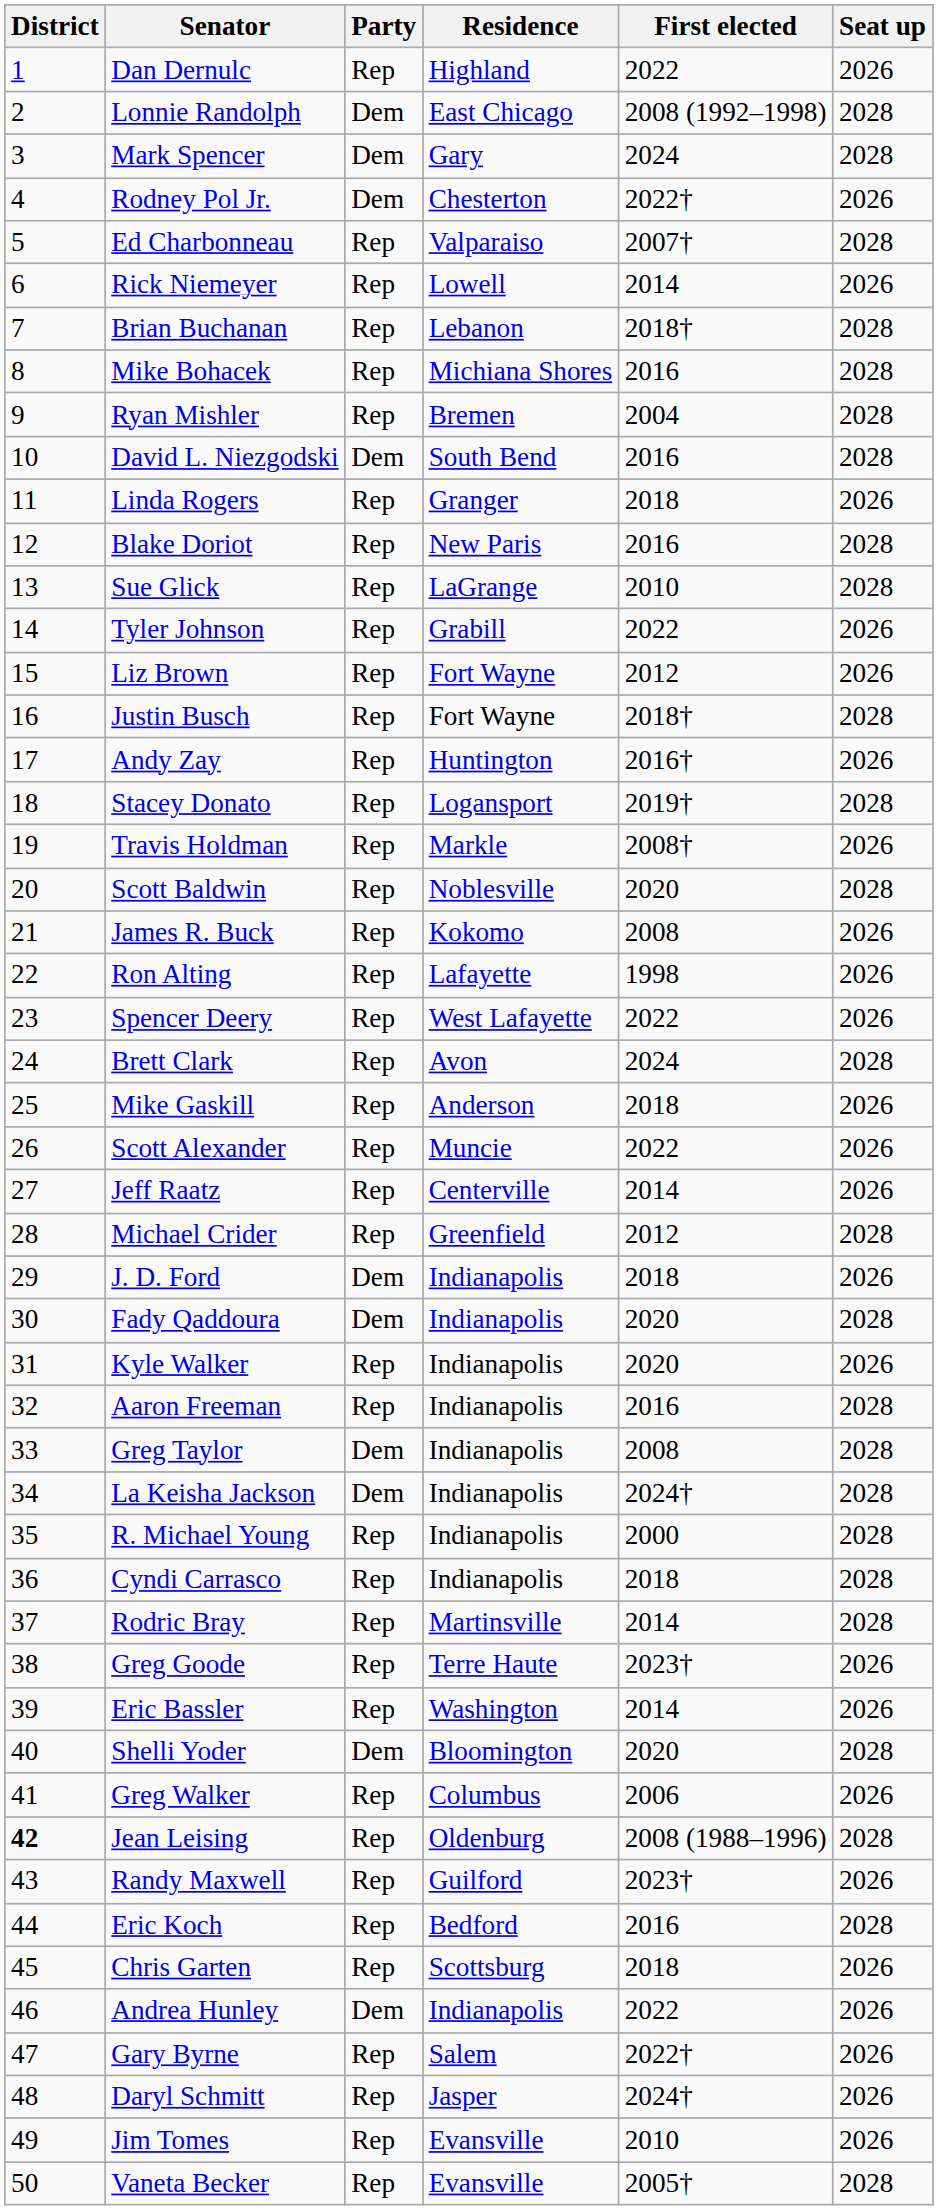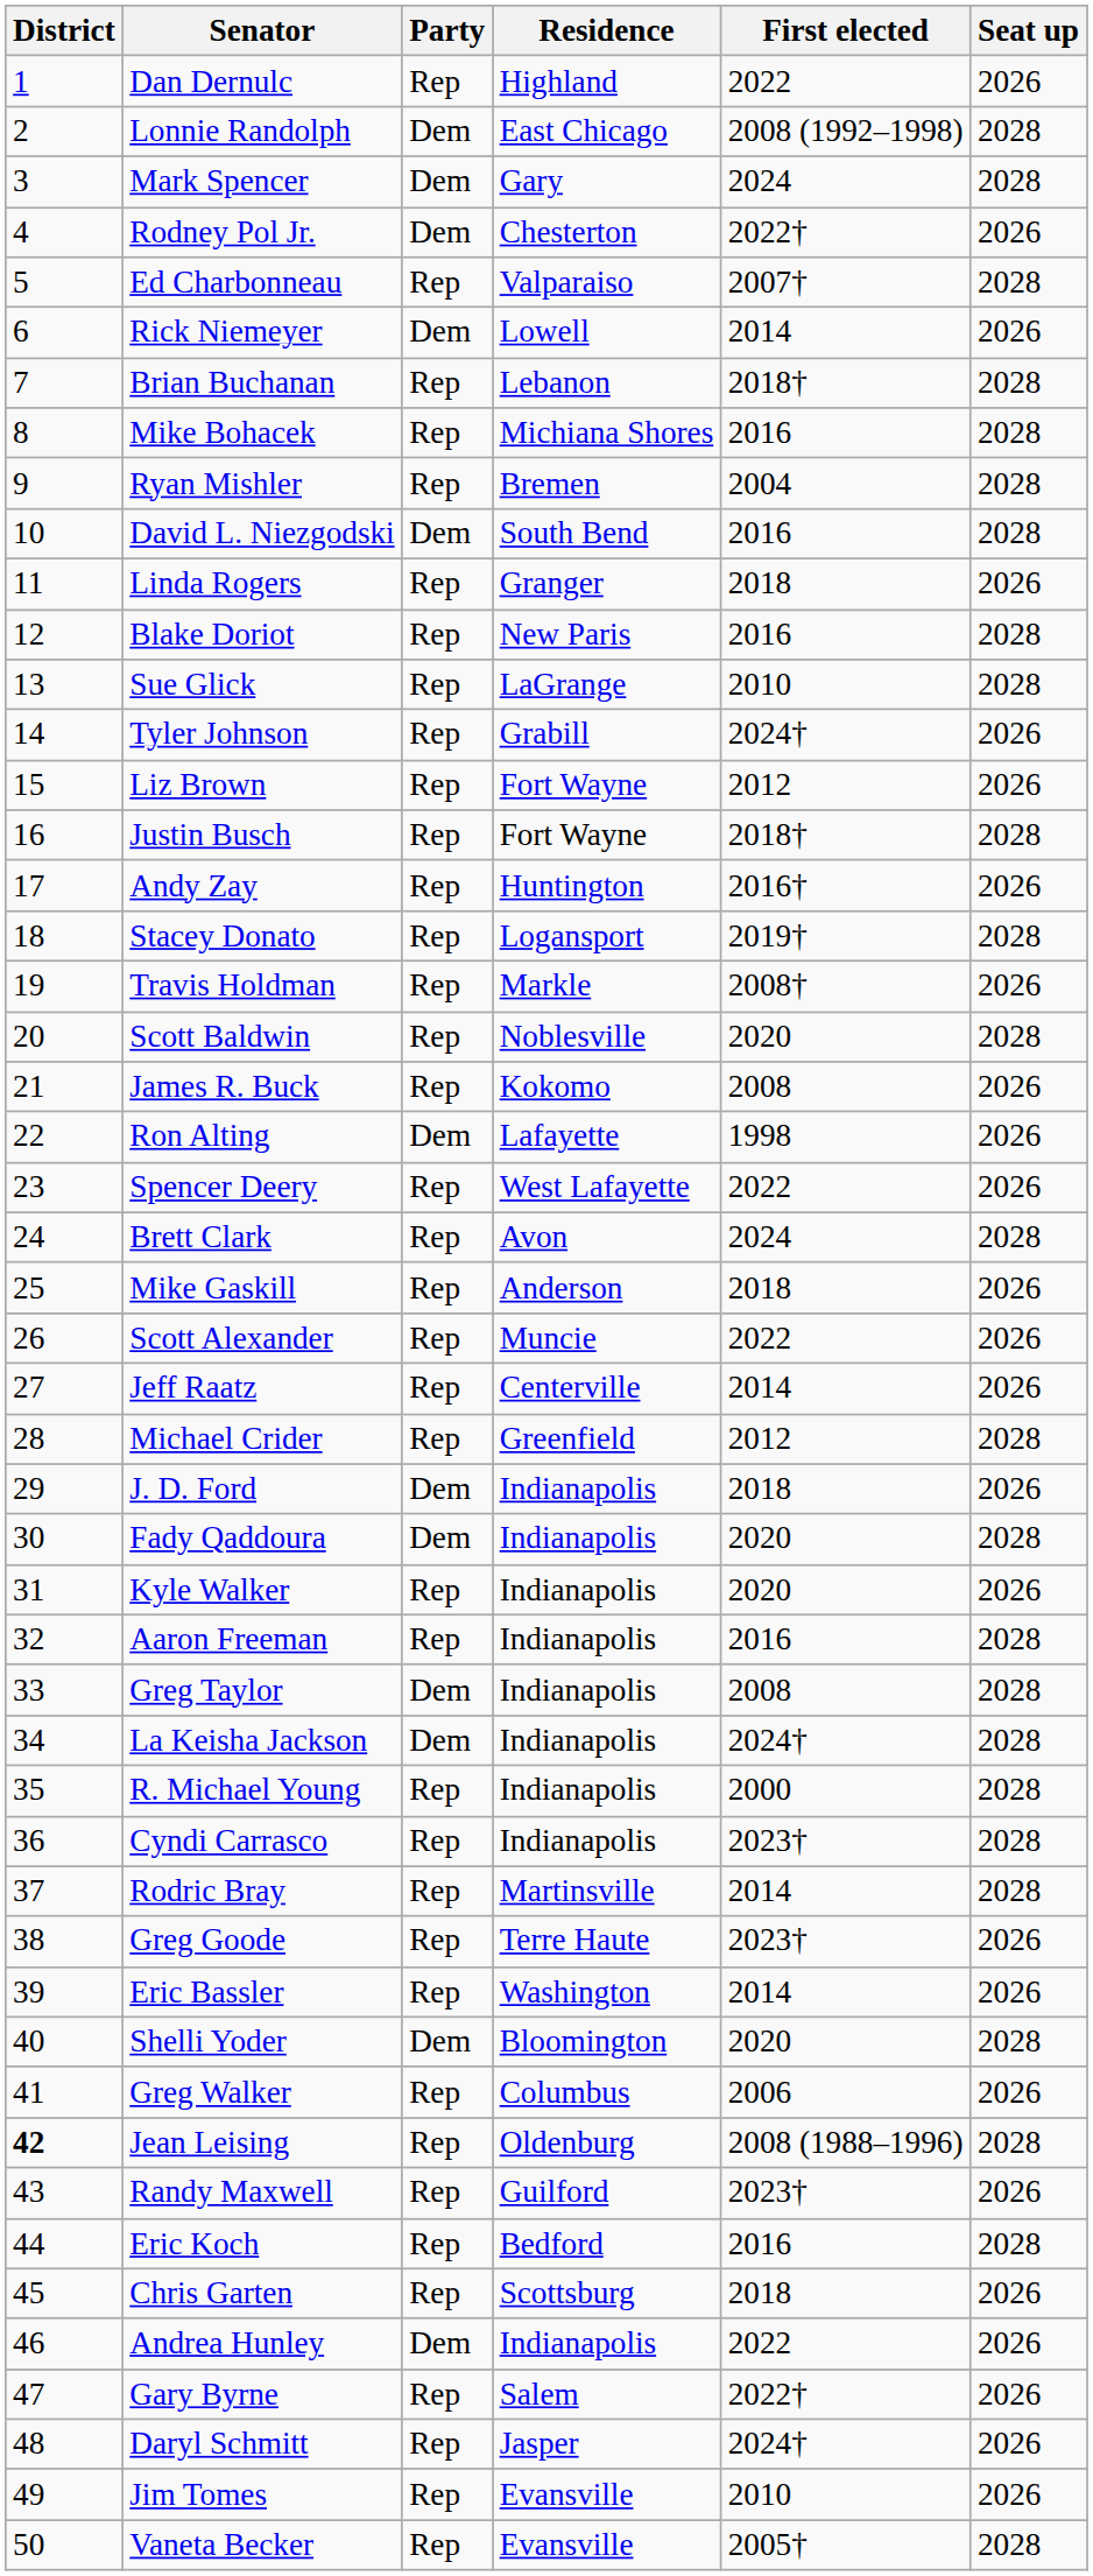Rick Niemeyer | Party: Rep -> Dem
Tyler Johnson | First elected: 2022 -> 2024†
Ron Alting | Party: Rep -> Dem
Cyndi Carrasco | First elected: 2018 -> 2023†
